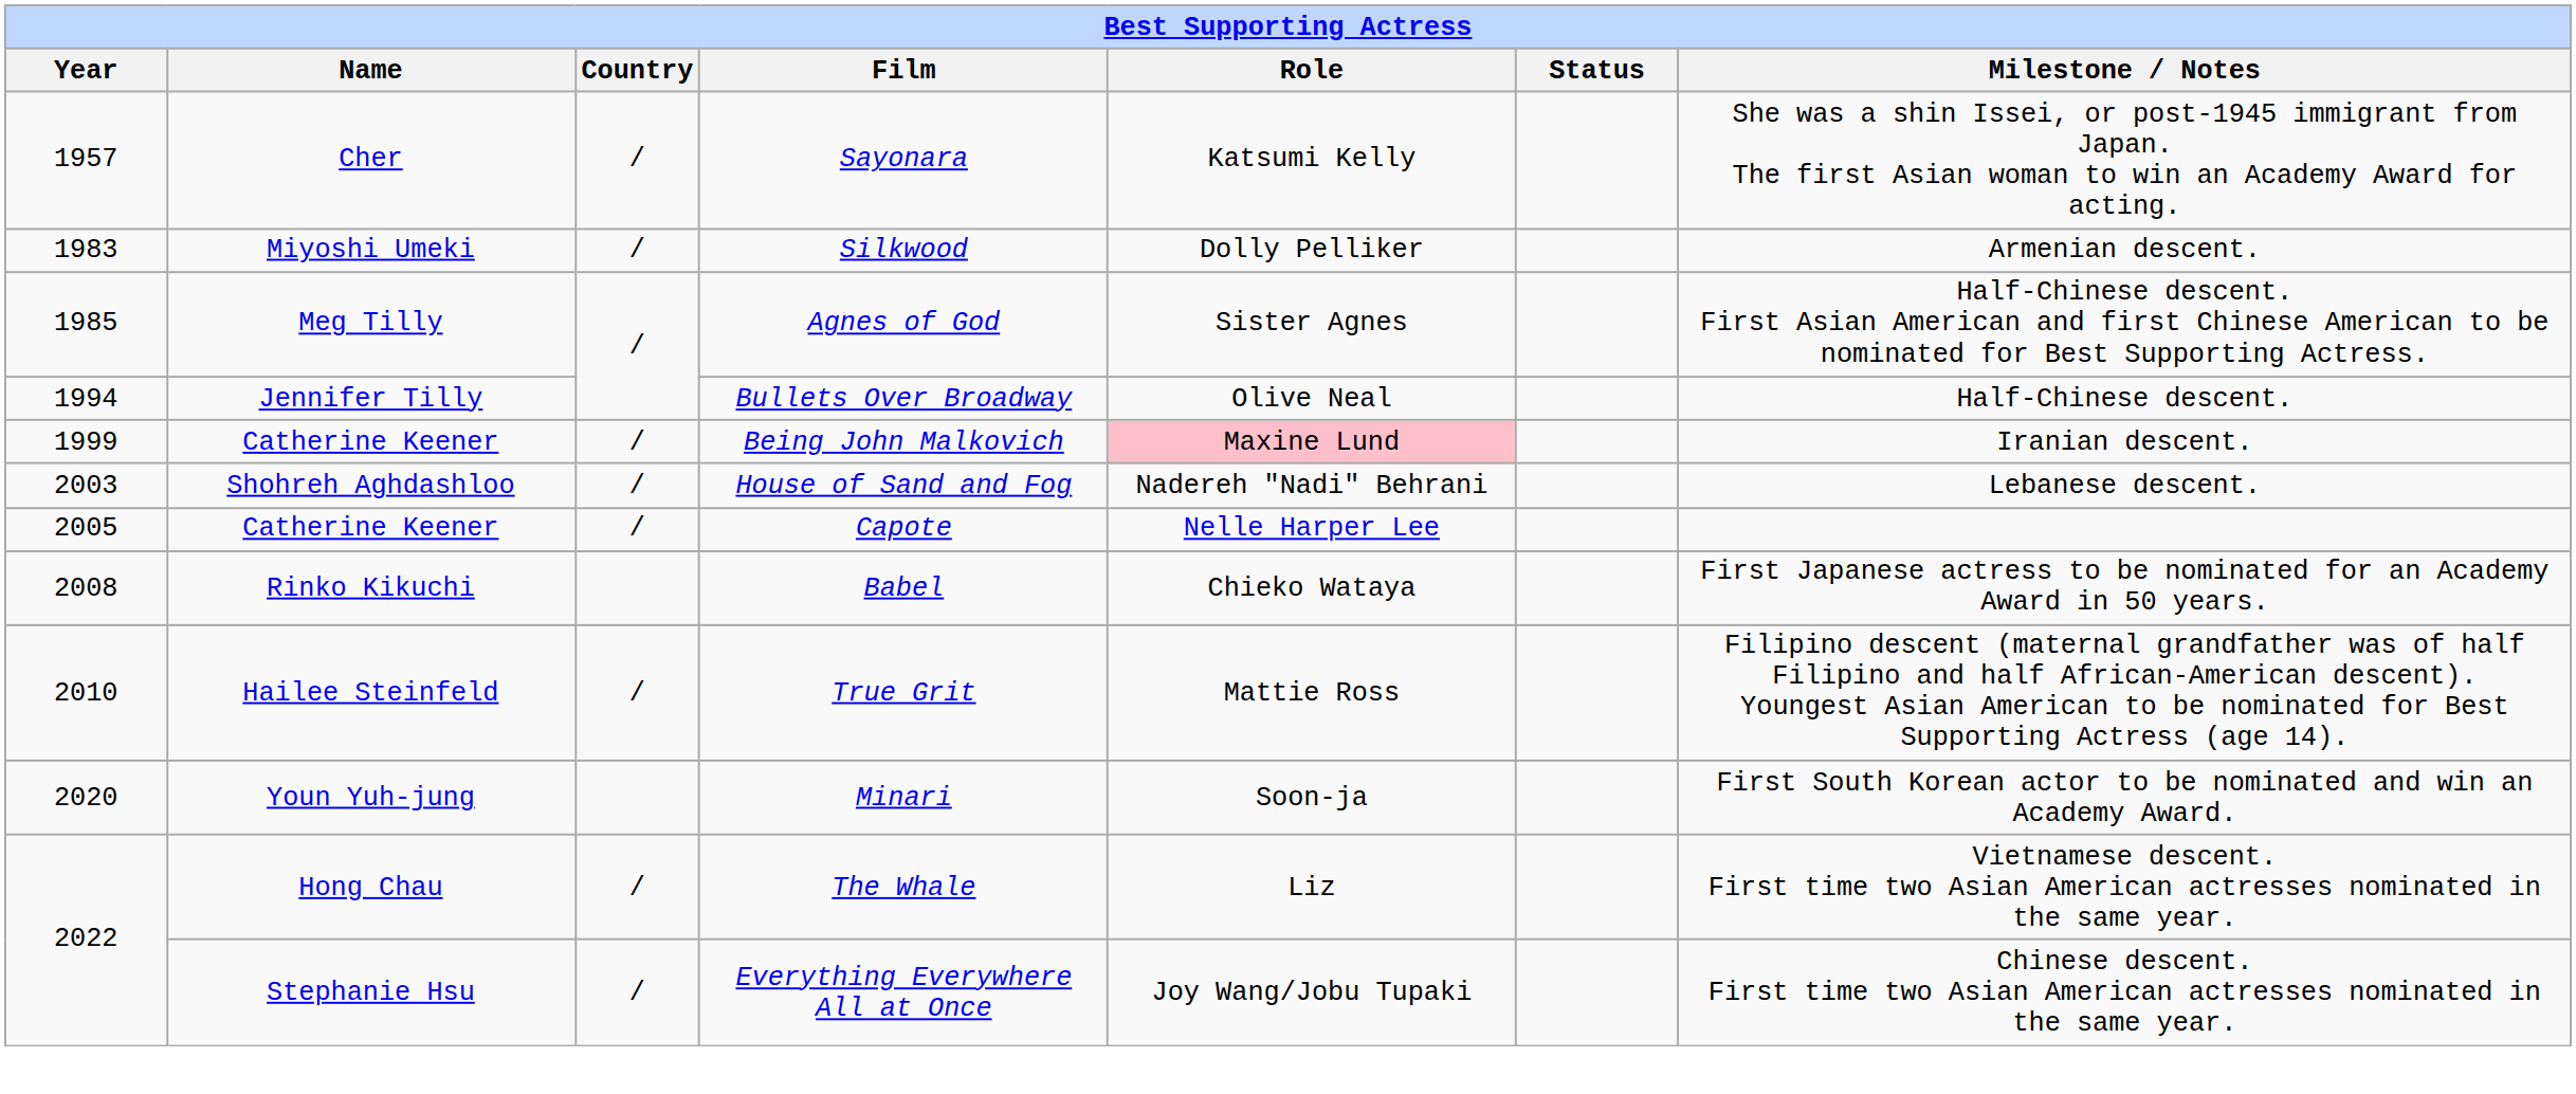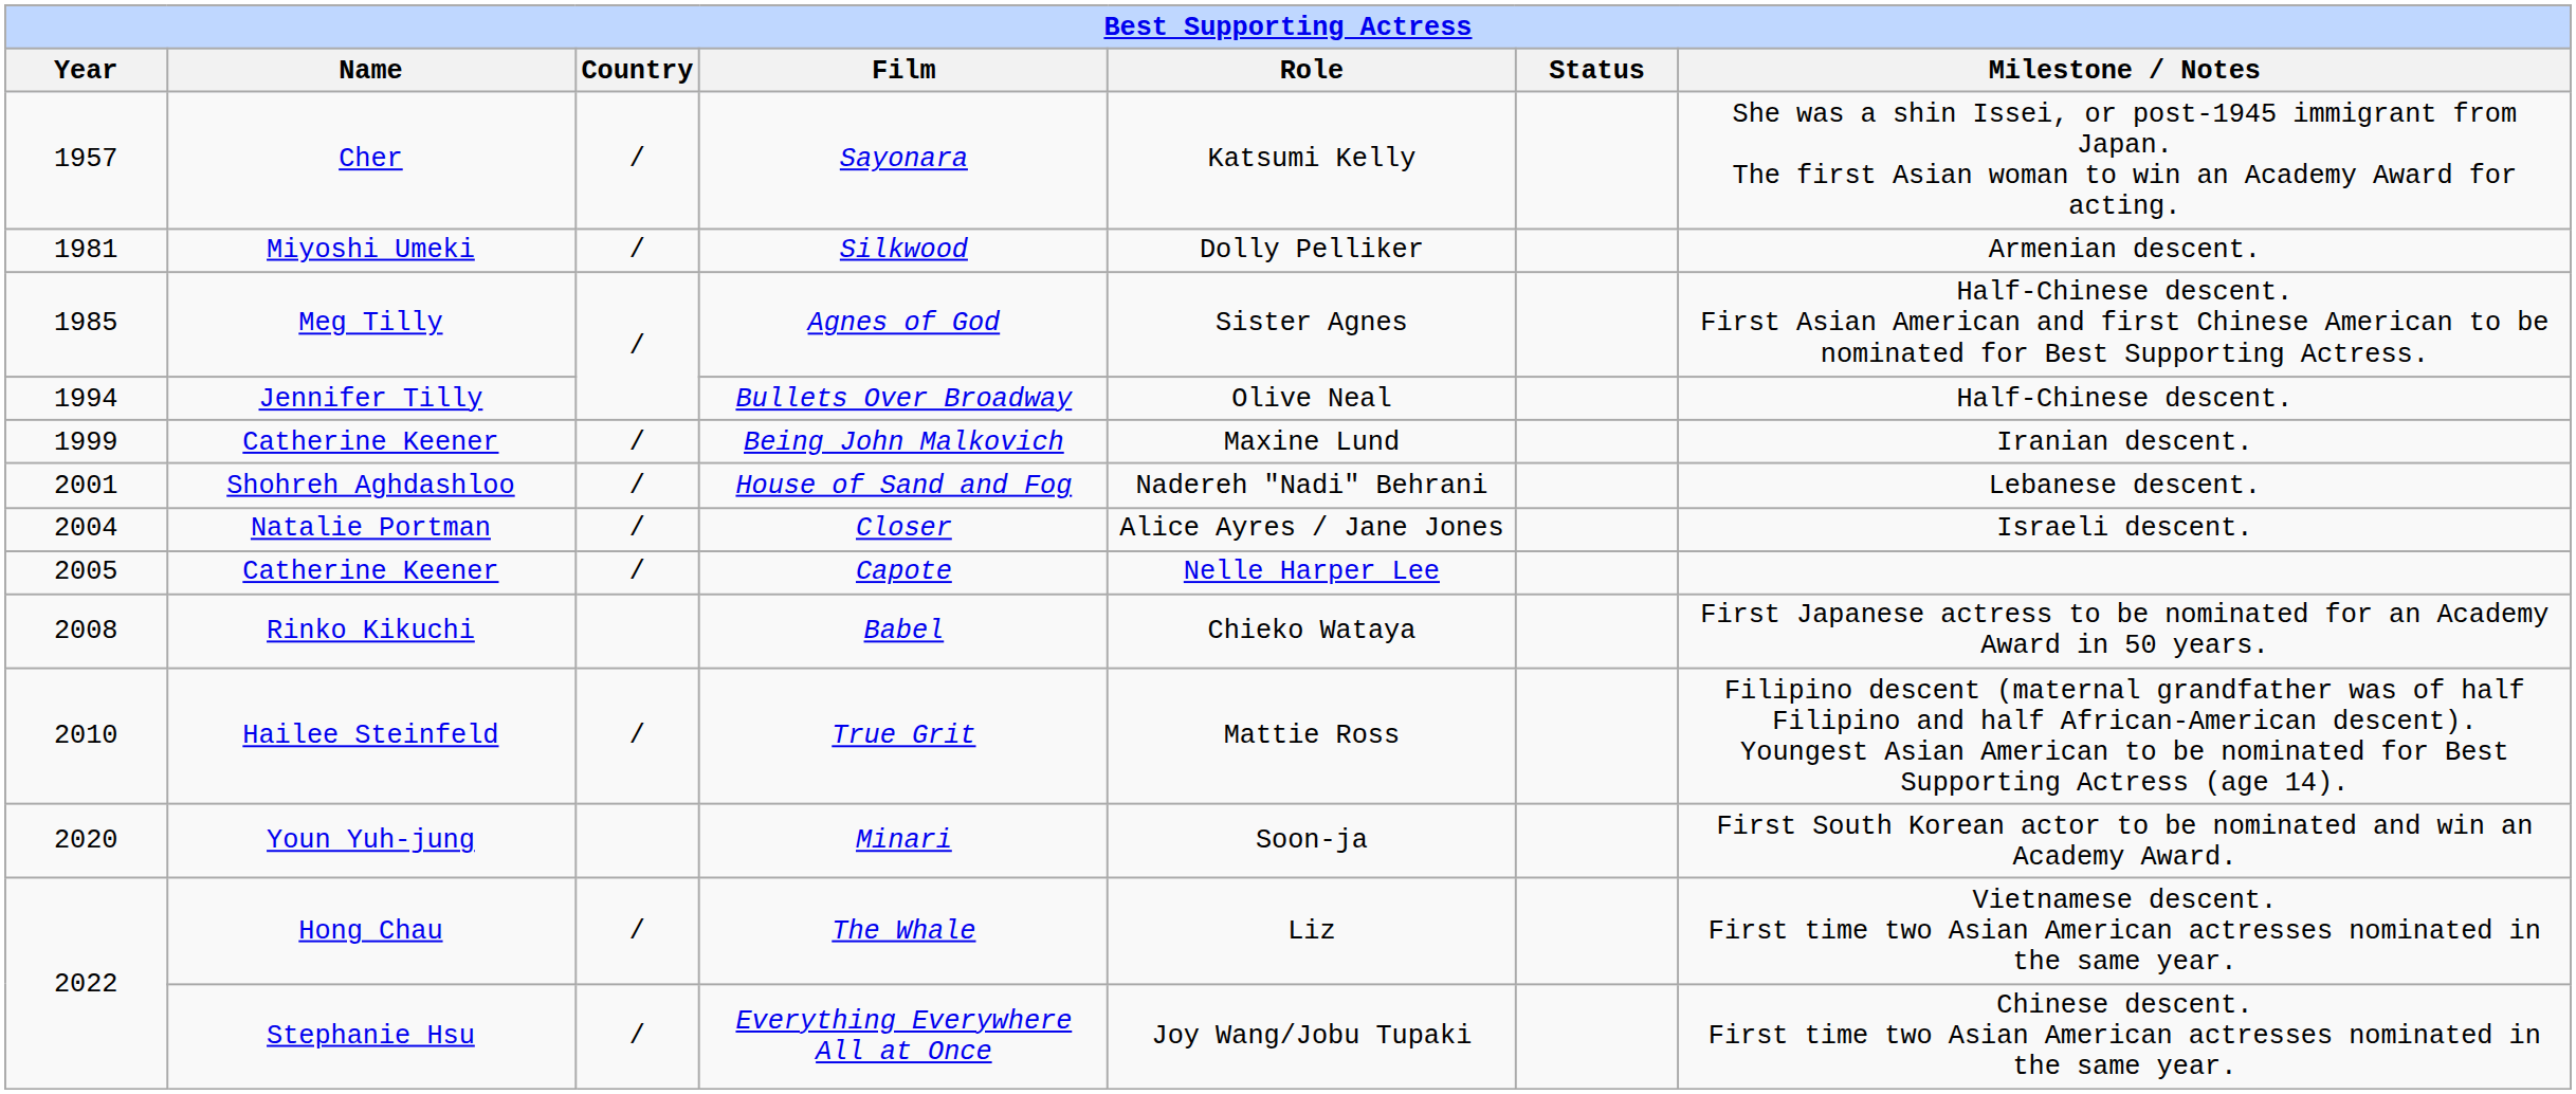Silkwood | Year: 1983 -> 1981
Being John Malkovich | Role: pink background -> no background
House of Sand and Fog | Year: 2003 -> 2001
+ row: 2004 | Natalie Portman | / | Closer | Alice Ayres / Jane Jones | Israeli descent.
